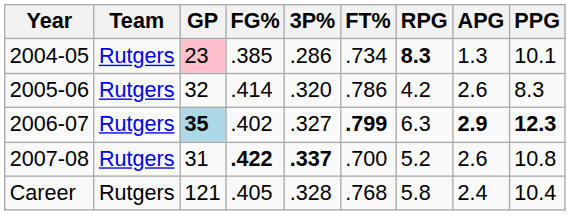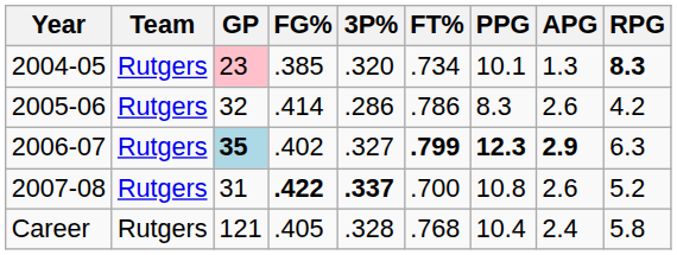columns swapped: RPG <-> PPG
2004-05 | 3P%: .286 -> .320
2005-06 | 3P%: .320 -> .286
